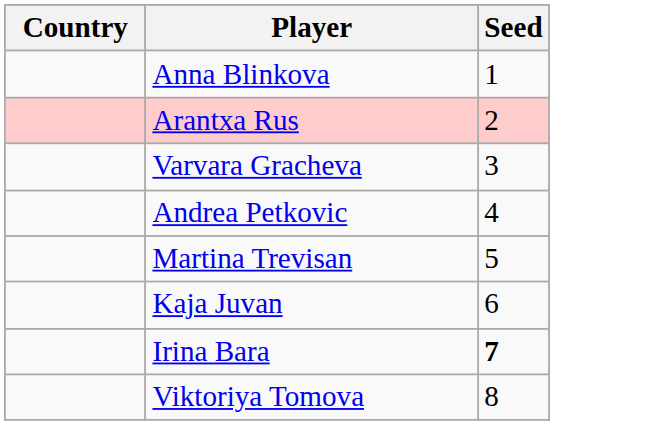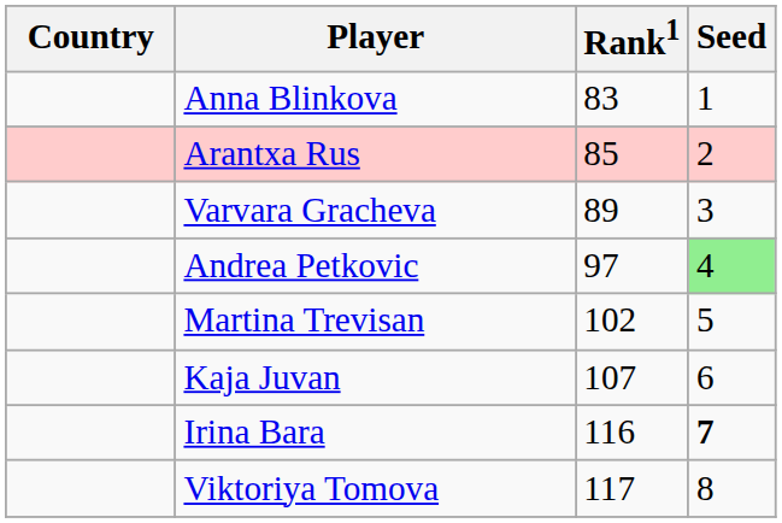+ column: Rank1 | 83 | 85 | 89 | 97 | 102 | 107 | 116 | 117
Andrea Petkovic | Seed: no background -> lightgreen background
